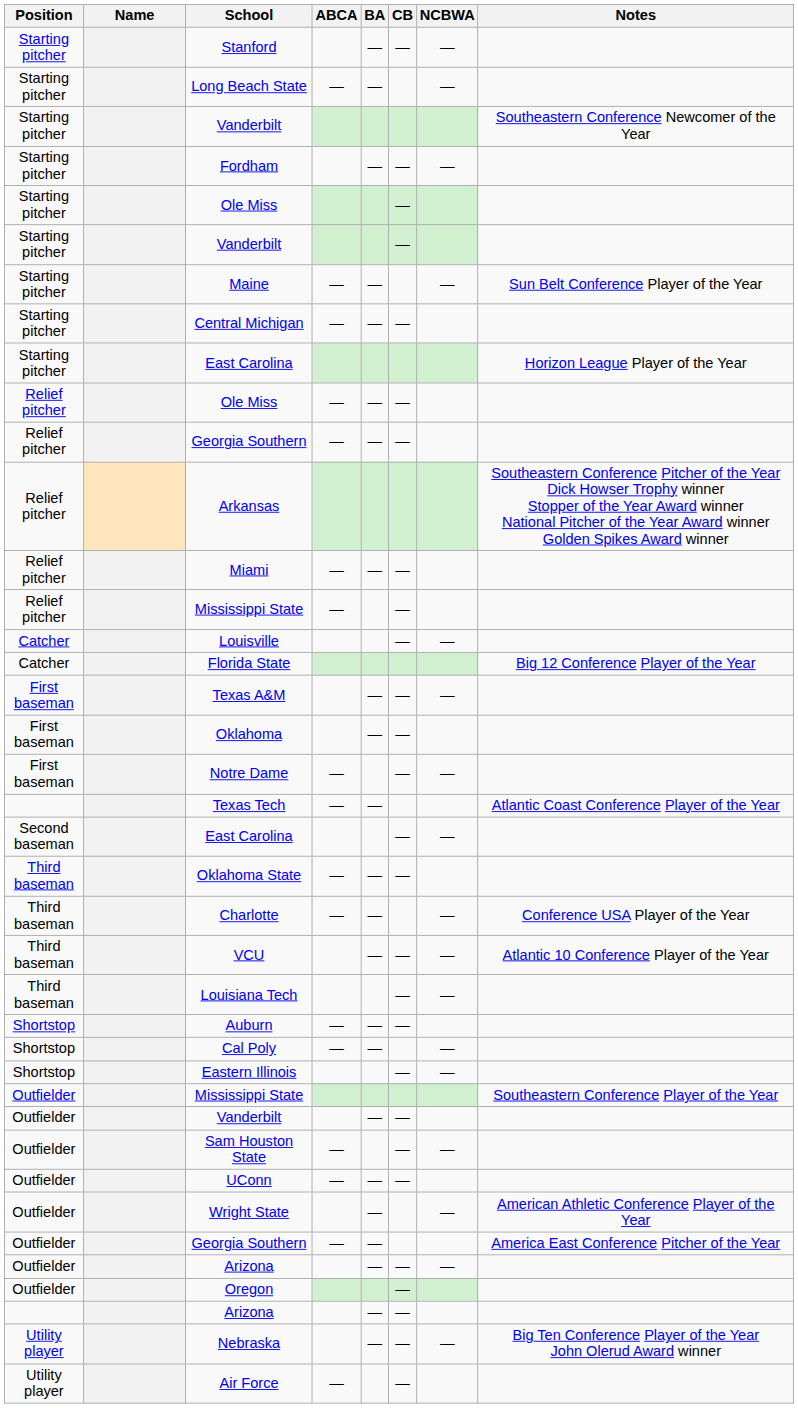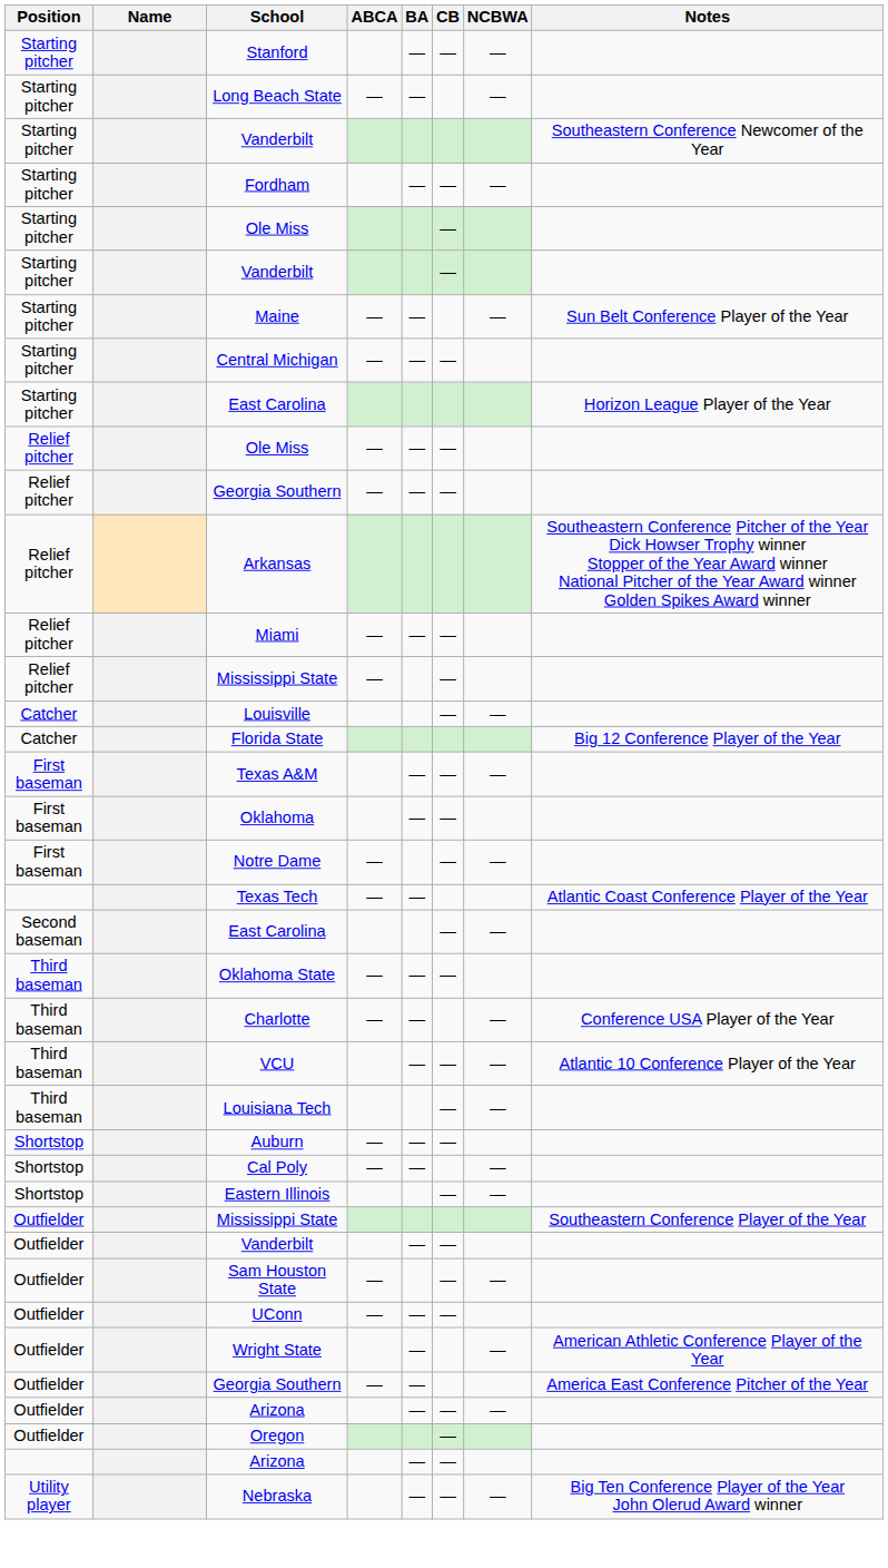- row: Utility player | Air Force | — | —
